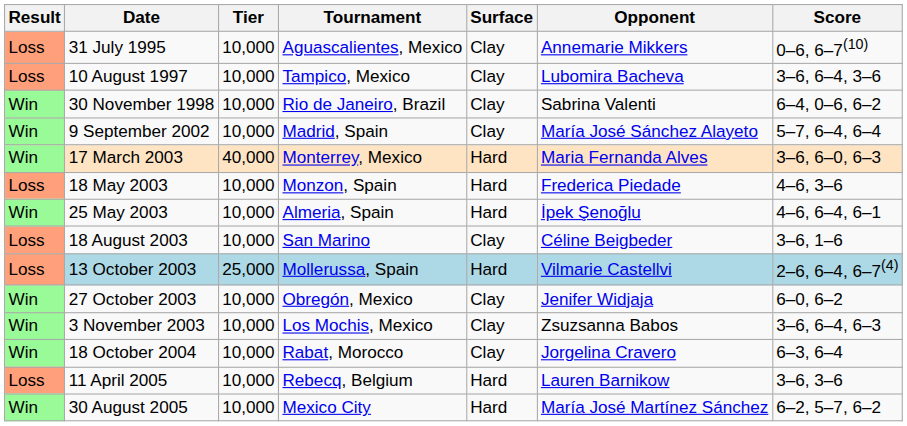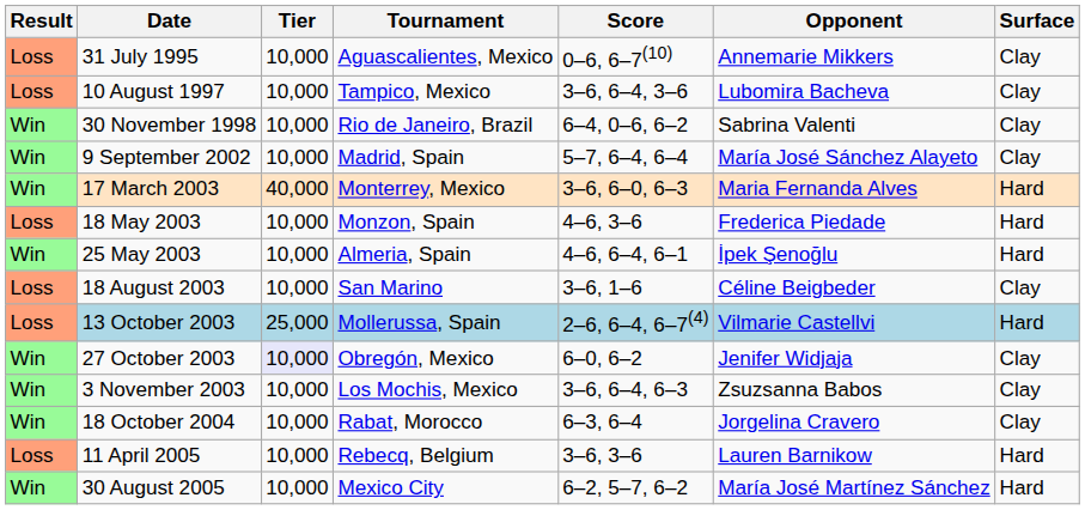columns swapped: Surface <-> Score
27 October 2003 | Tier: no background -> lavender background
